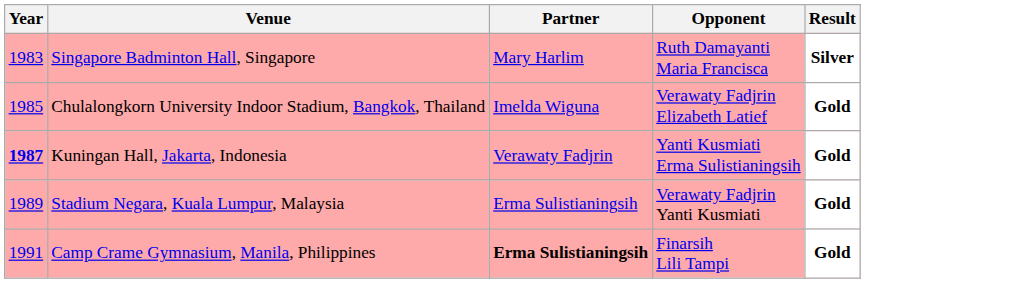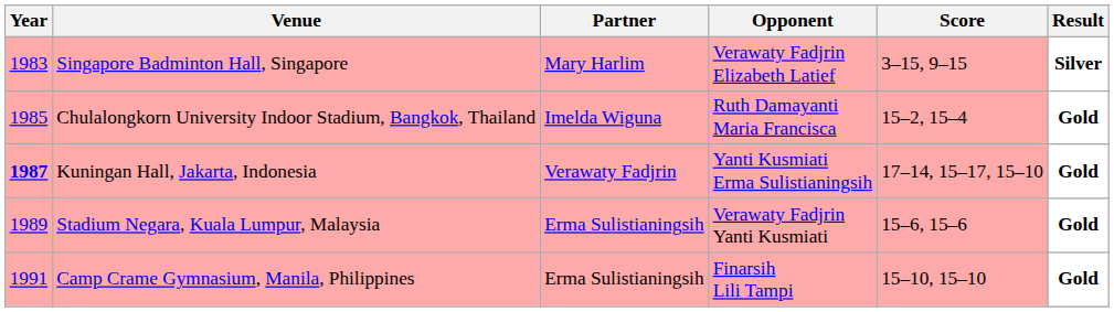+ column: Score | 3–15, 9–15 | 15–2, 15–4 | 17–14, 15–17, 15–10 | 15–6, 15–6 | 15–10, 15–10
Singapore Badminton Hall, Singapore | Opponent: Ruth Damayanti Maria Francisca -> Verawaty Fadjrin Elizabeth Latief
Chulalongkorn University Indoor Stadium, Bangkok, Thailand | Opponent: Verawaty Fadjrin Elizabeth Latief -> Ruth Damayanti Maria Francisca
Camp Crame Gymnasium, Manila, Philippines | Partner: bold -> normal
